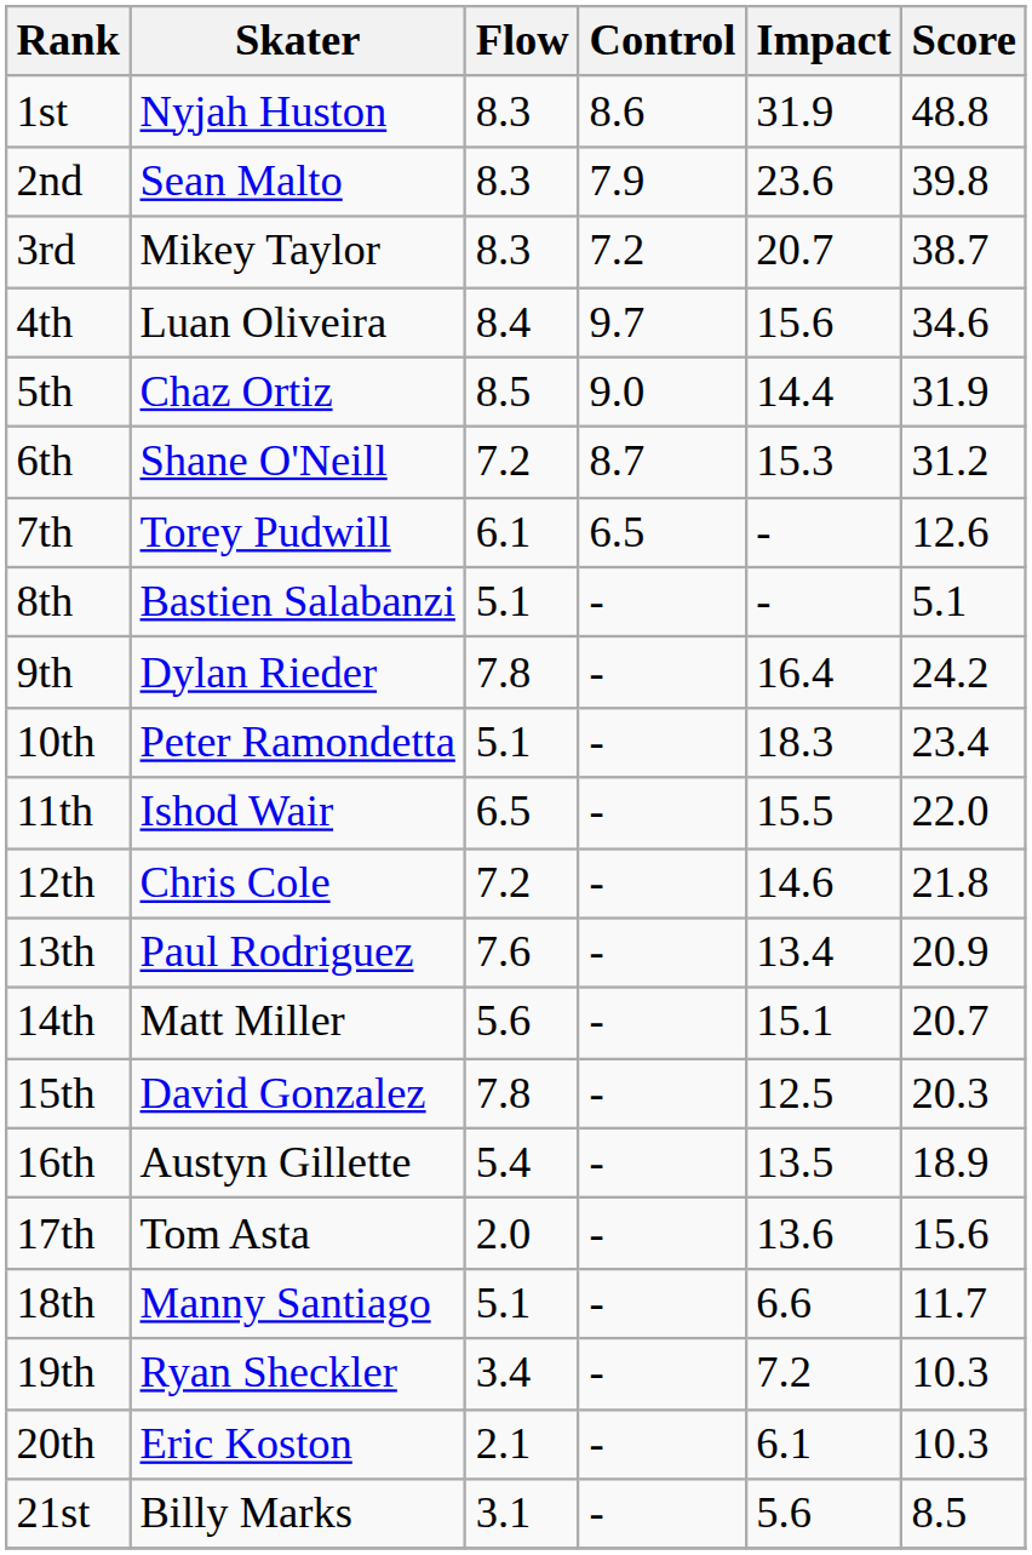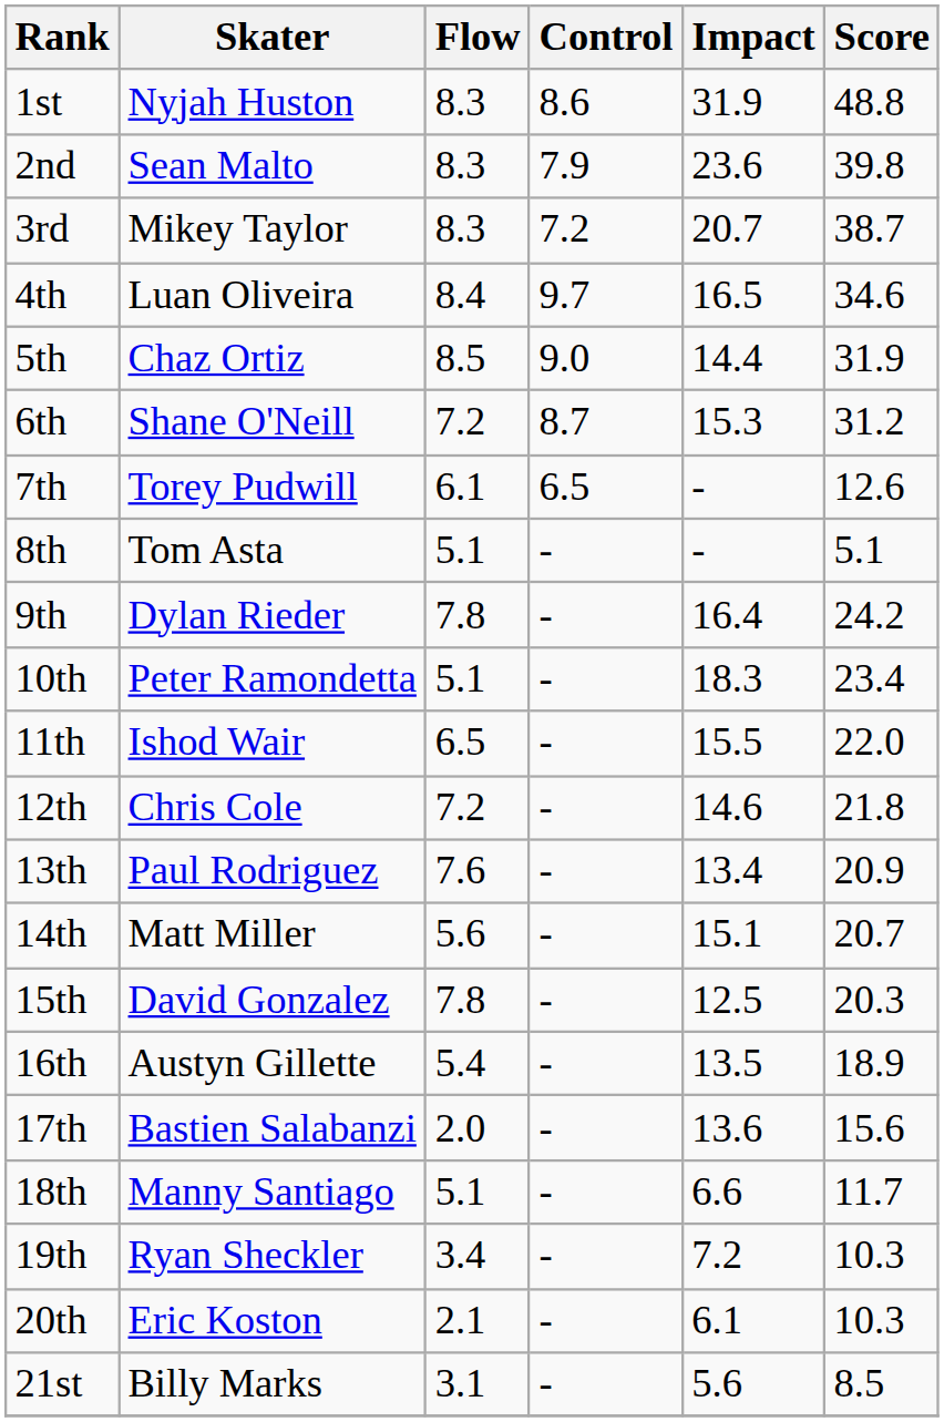4th | Impact: 15.6 -> 16.5
8th | Skater: Bastien Salabanzi -> Tom Asta
17th | Skater: Tom Asta -> Bastien Salabanzi
